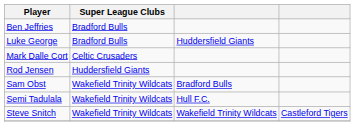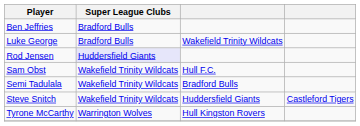Luke George | column 3: Huddersfield Giants -> Wakefield Trinity Wildcats
- row: Mark Dalle Cort | Celtic Crusaders
Rod Jensen | Super League Clubs: no background -> lavender background
Sam Obst | column 3: Bradford Bulls -> Hull F.C.
Semi Tadulala | column 3: Hull F.C. -> Bradford Bulls
Steve Snitch | column 3: Wakefield Trinity Wildcats -> Huddersfield Giants
+ row: Tyrone McCarthy | Warrington Wolves | Hull Kingston Rovers
